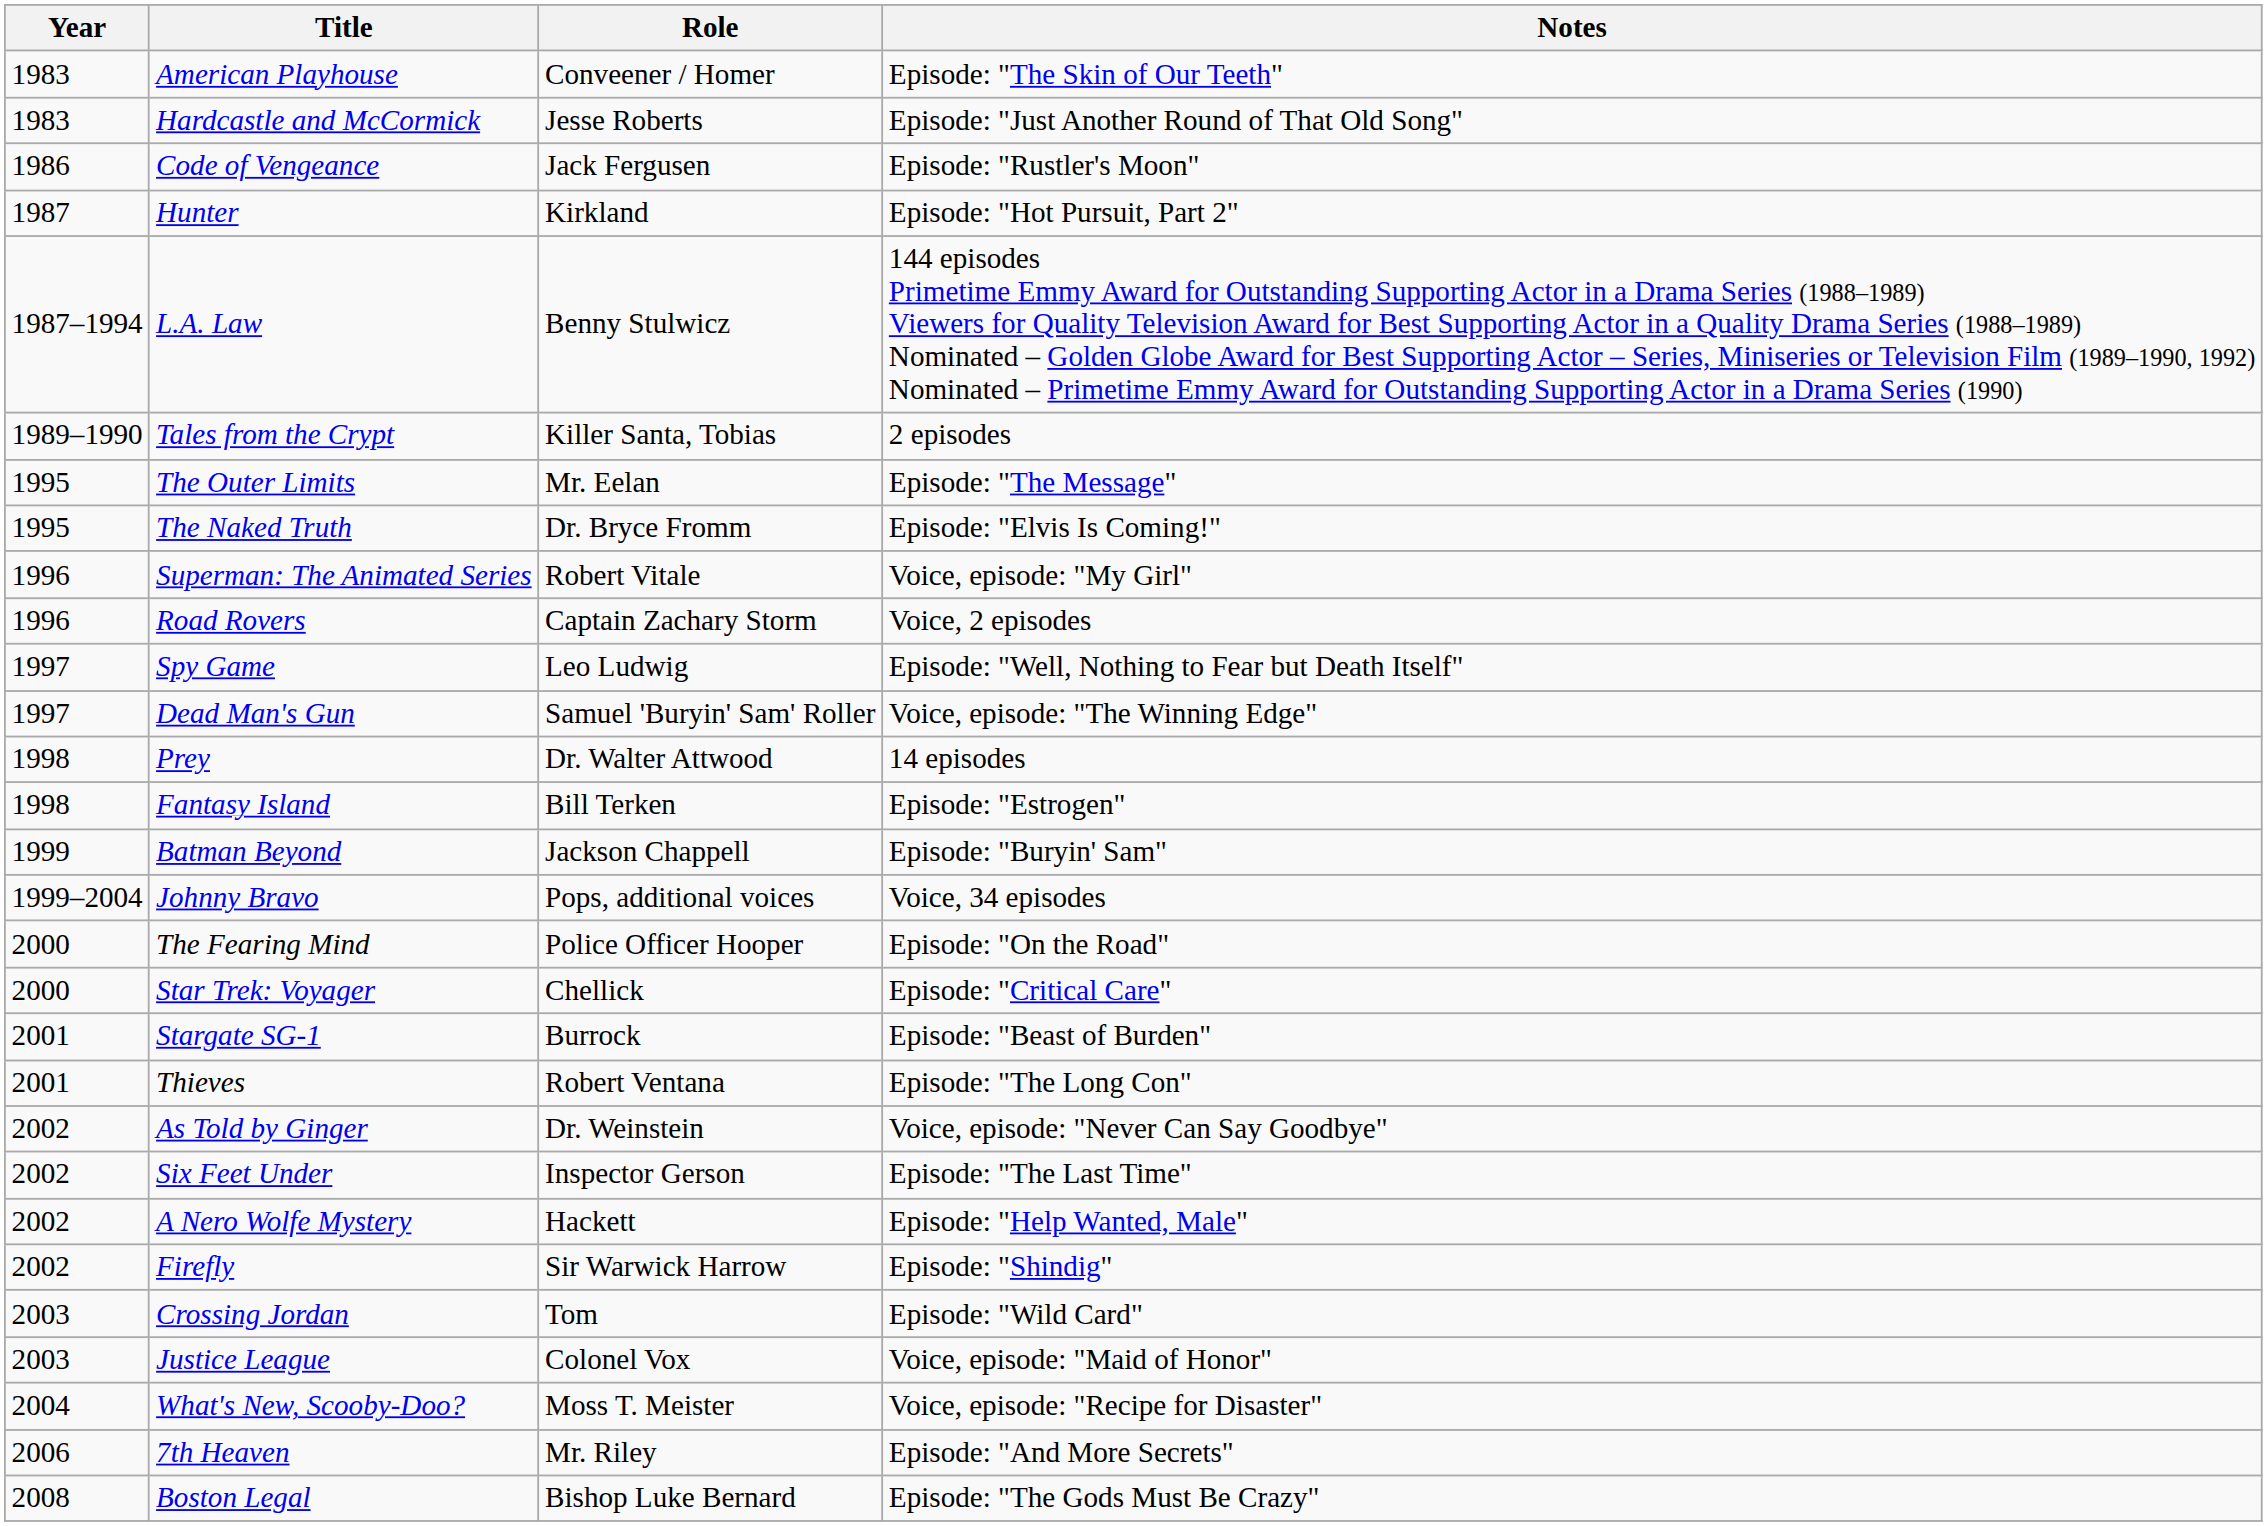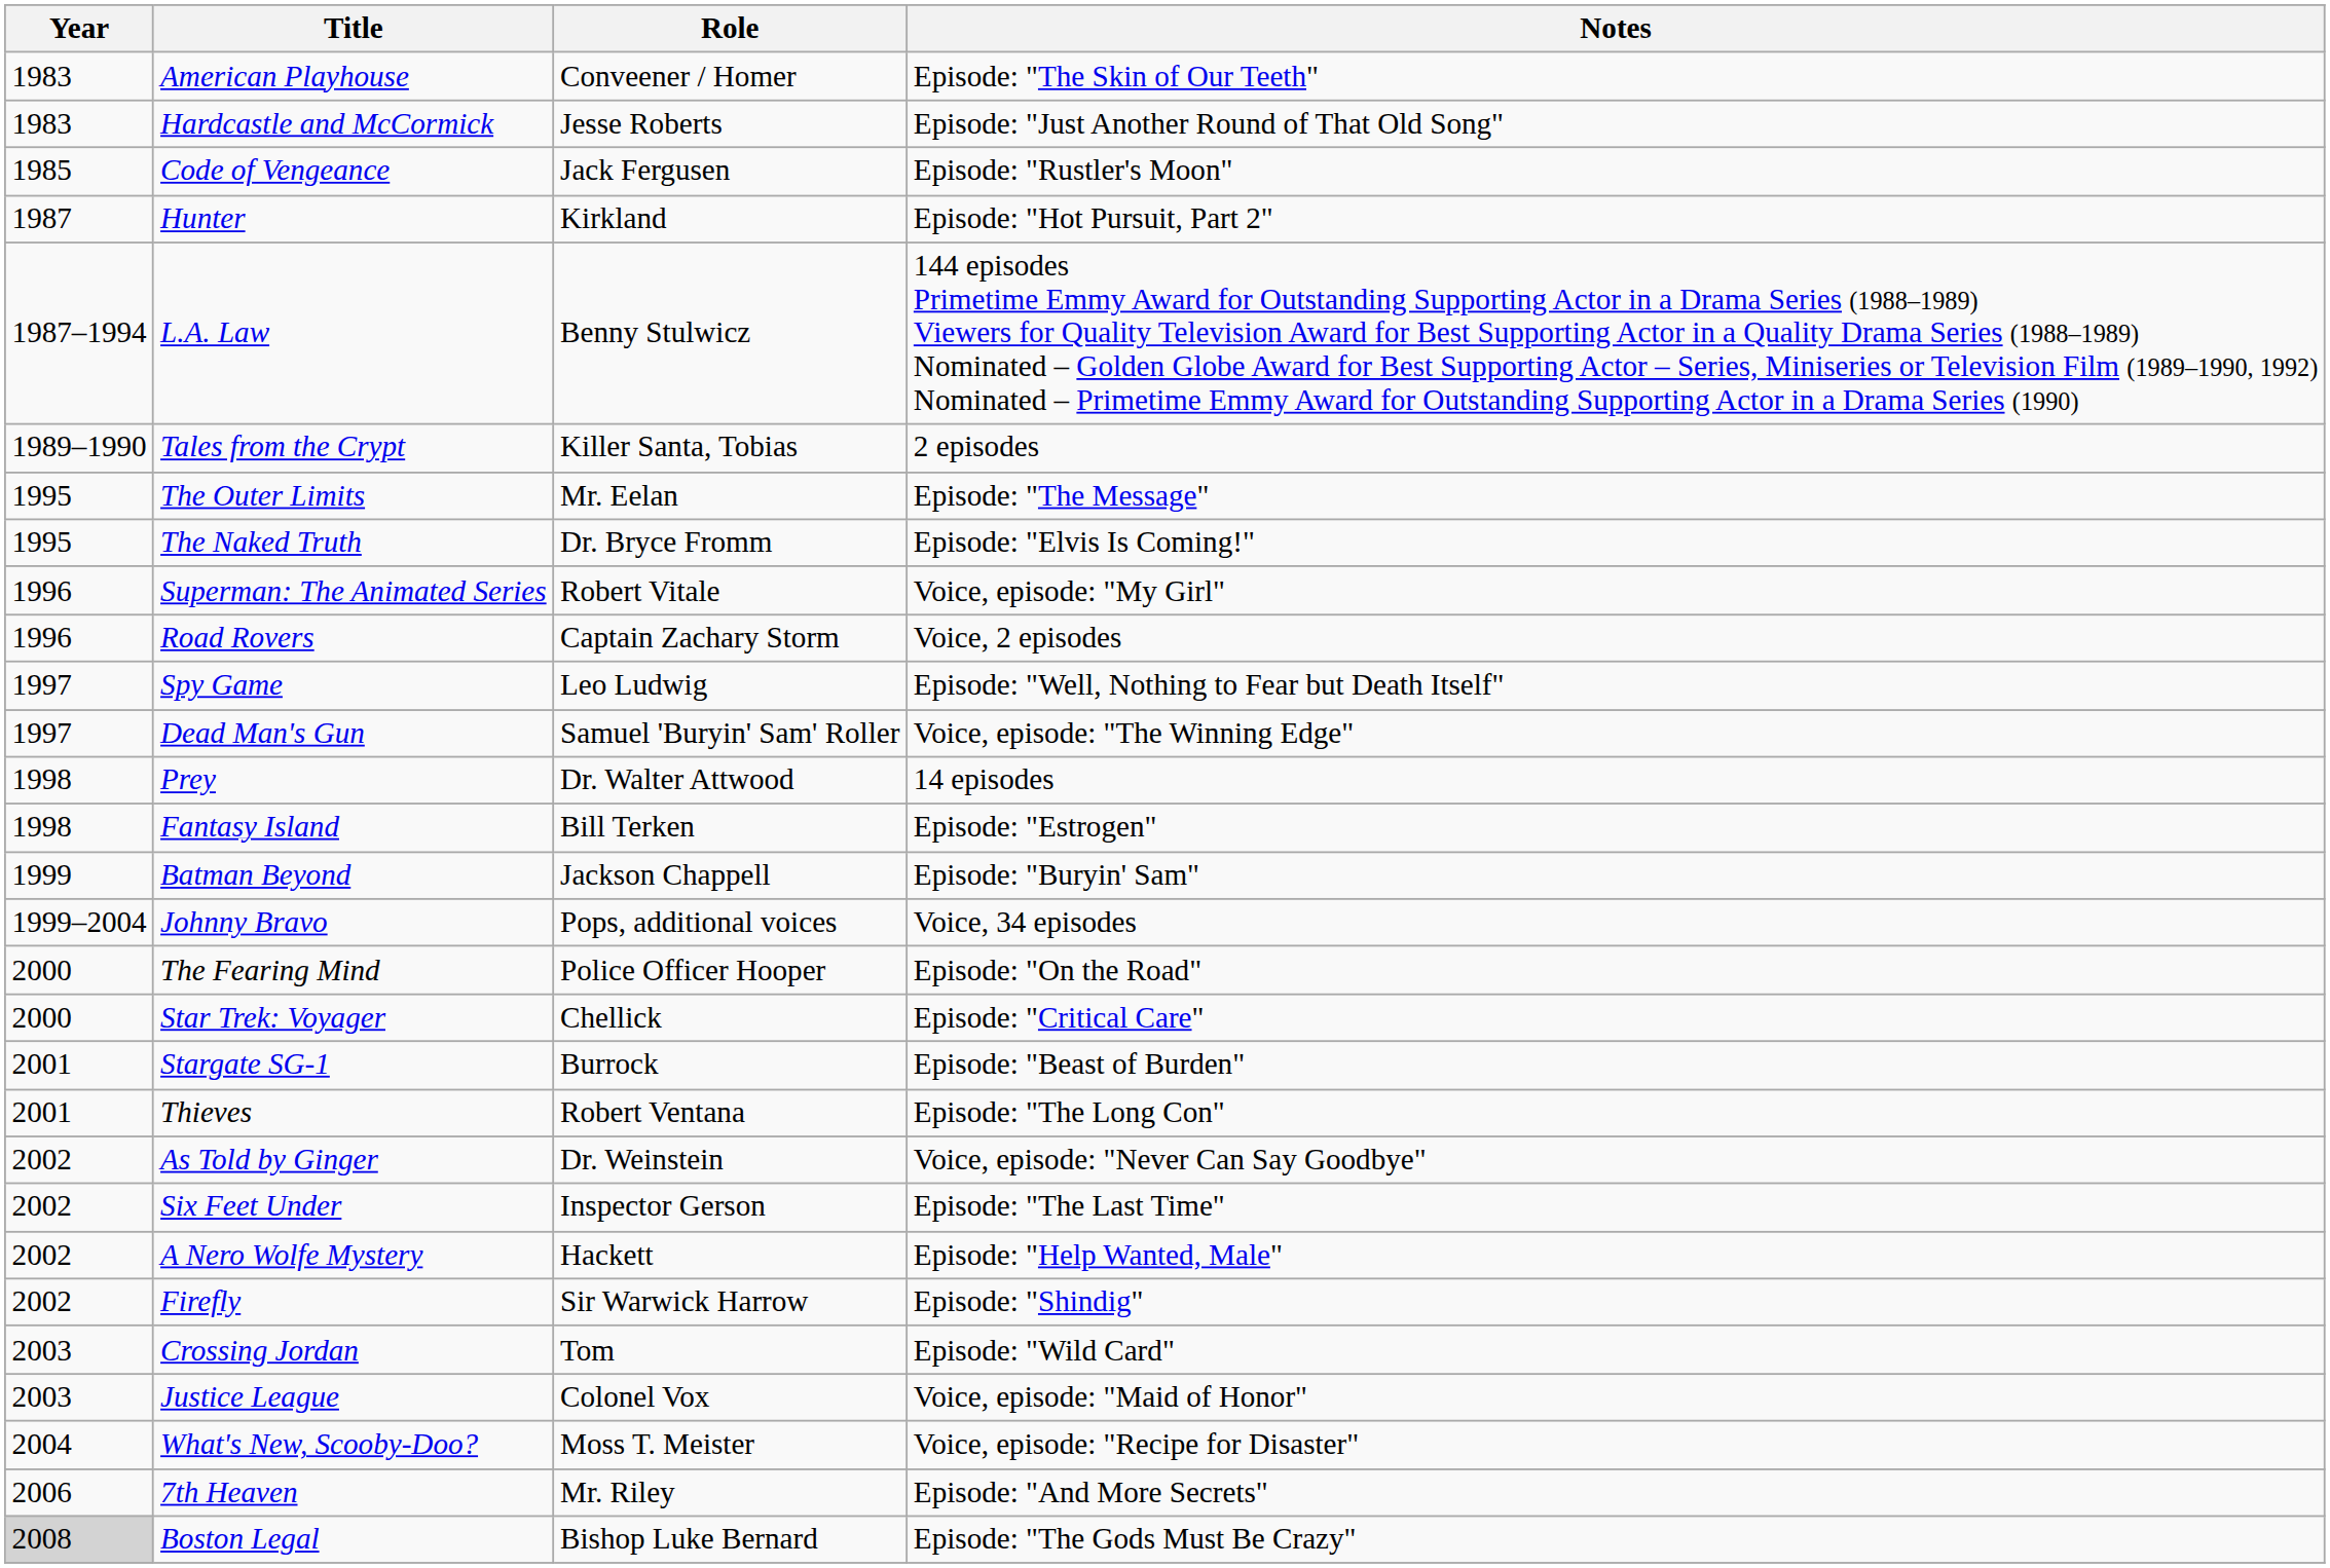Code of Vengeance | Year: 1986 -> 1985
Boston Legal | Year: no background -> lightgrey background
